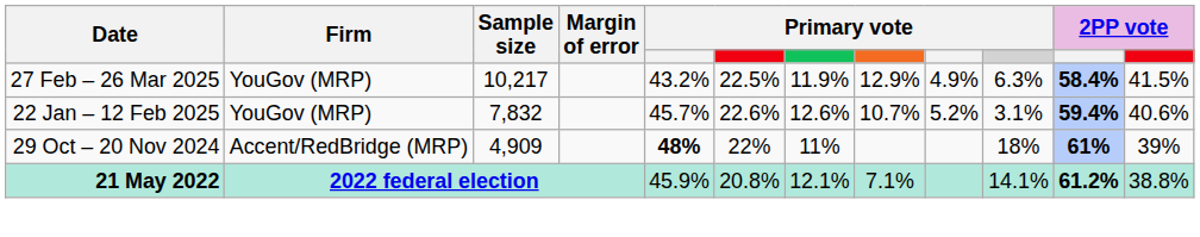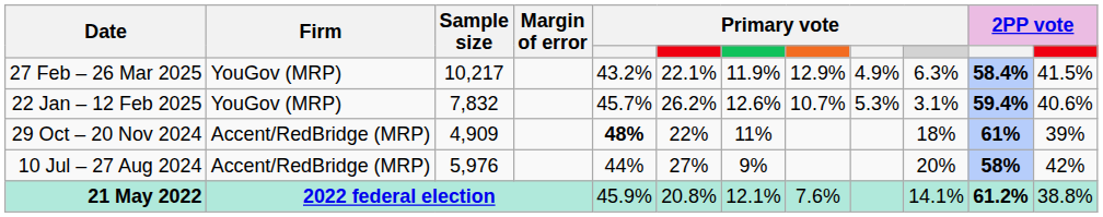27 Feb – 26 Mar 2025 | column 6: 22.5% -> 22.1%
22 Jan – 12 Feb 2025 | column 6: 22.6% -> 26.2%
22 Jan – 12 Feb 2025 | column 9: 5.2% -> 5.3%
+ row: 10 Jul – 27 Aug 2024 | Accent/RedBridge (MRP) | 5,976 | 44% | 27% | 9% | 20% | 58% | 42%
21 May 2022 | column 8: 7.1% -> 7.6%
